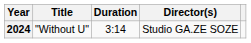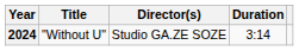columns swapped: Director(s) <-> Duration
